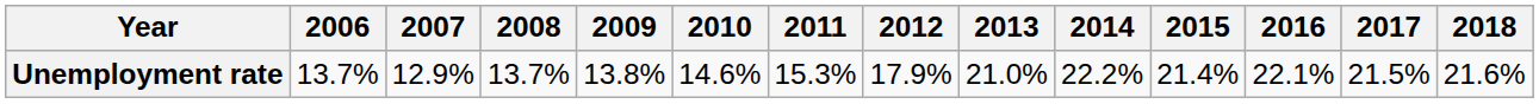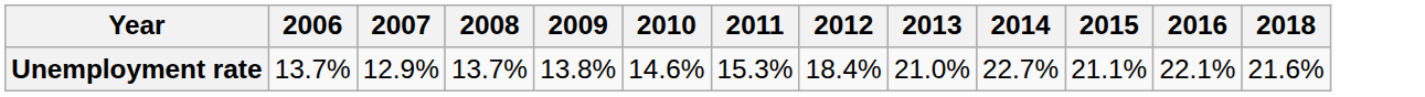- column: 2017 | 21.5%
Unemployment rate | 2012: 17.9% -> 18.4%
Unemployment rate | 2014: 22.2% -> 22.7%
Unemployment rate | 2015: 21.4% -> 21.1%
